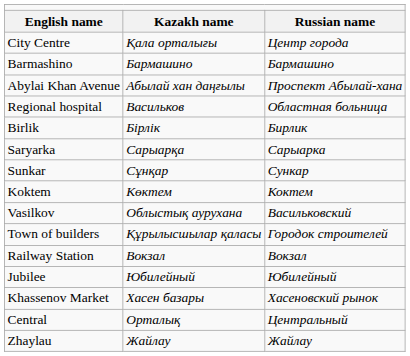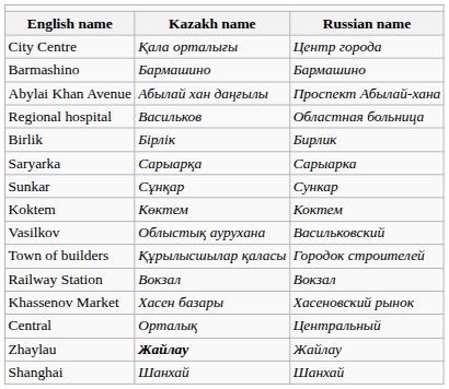- row: Jubilee | Юбилейный | Юбилейный
Zhaylau | column 2: normal -> bold
+ row: Shanghai | Шанхай | Шанхай
